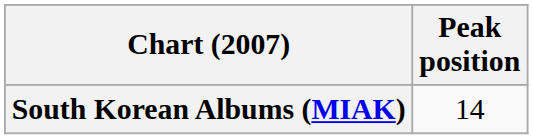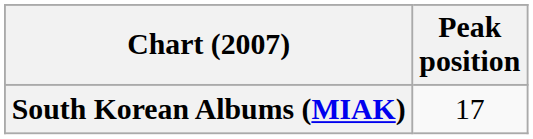South Korean Albums (MIAK) | Peak position: 14 -> 17
